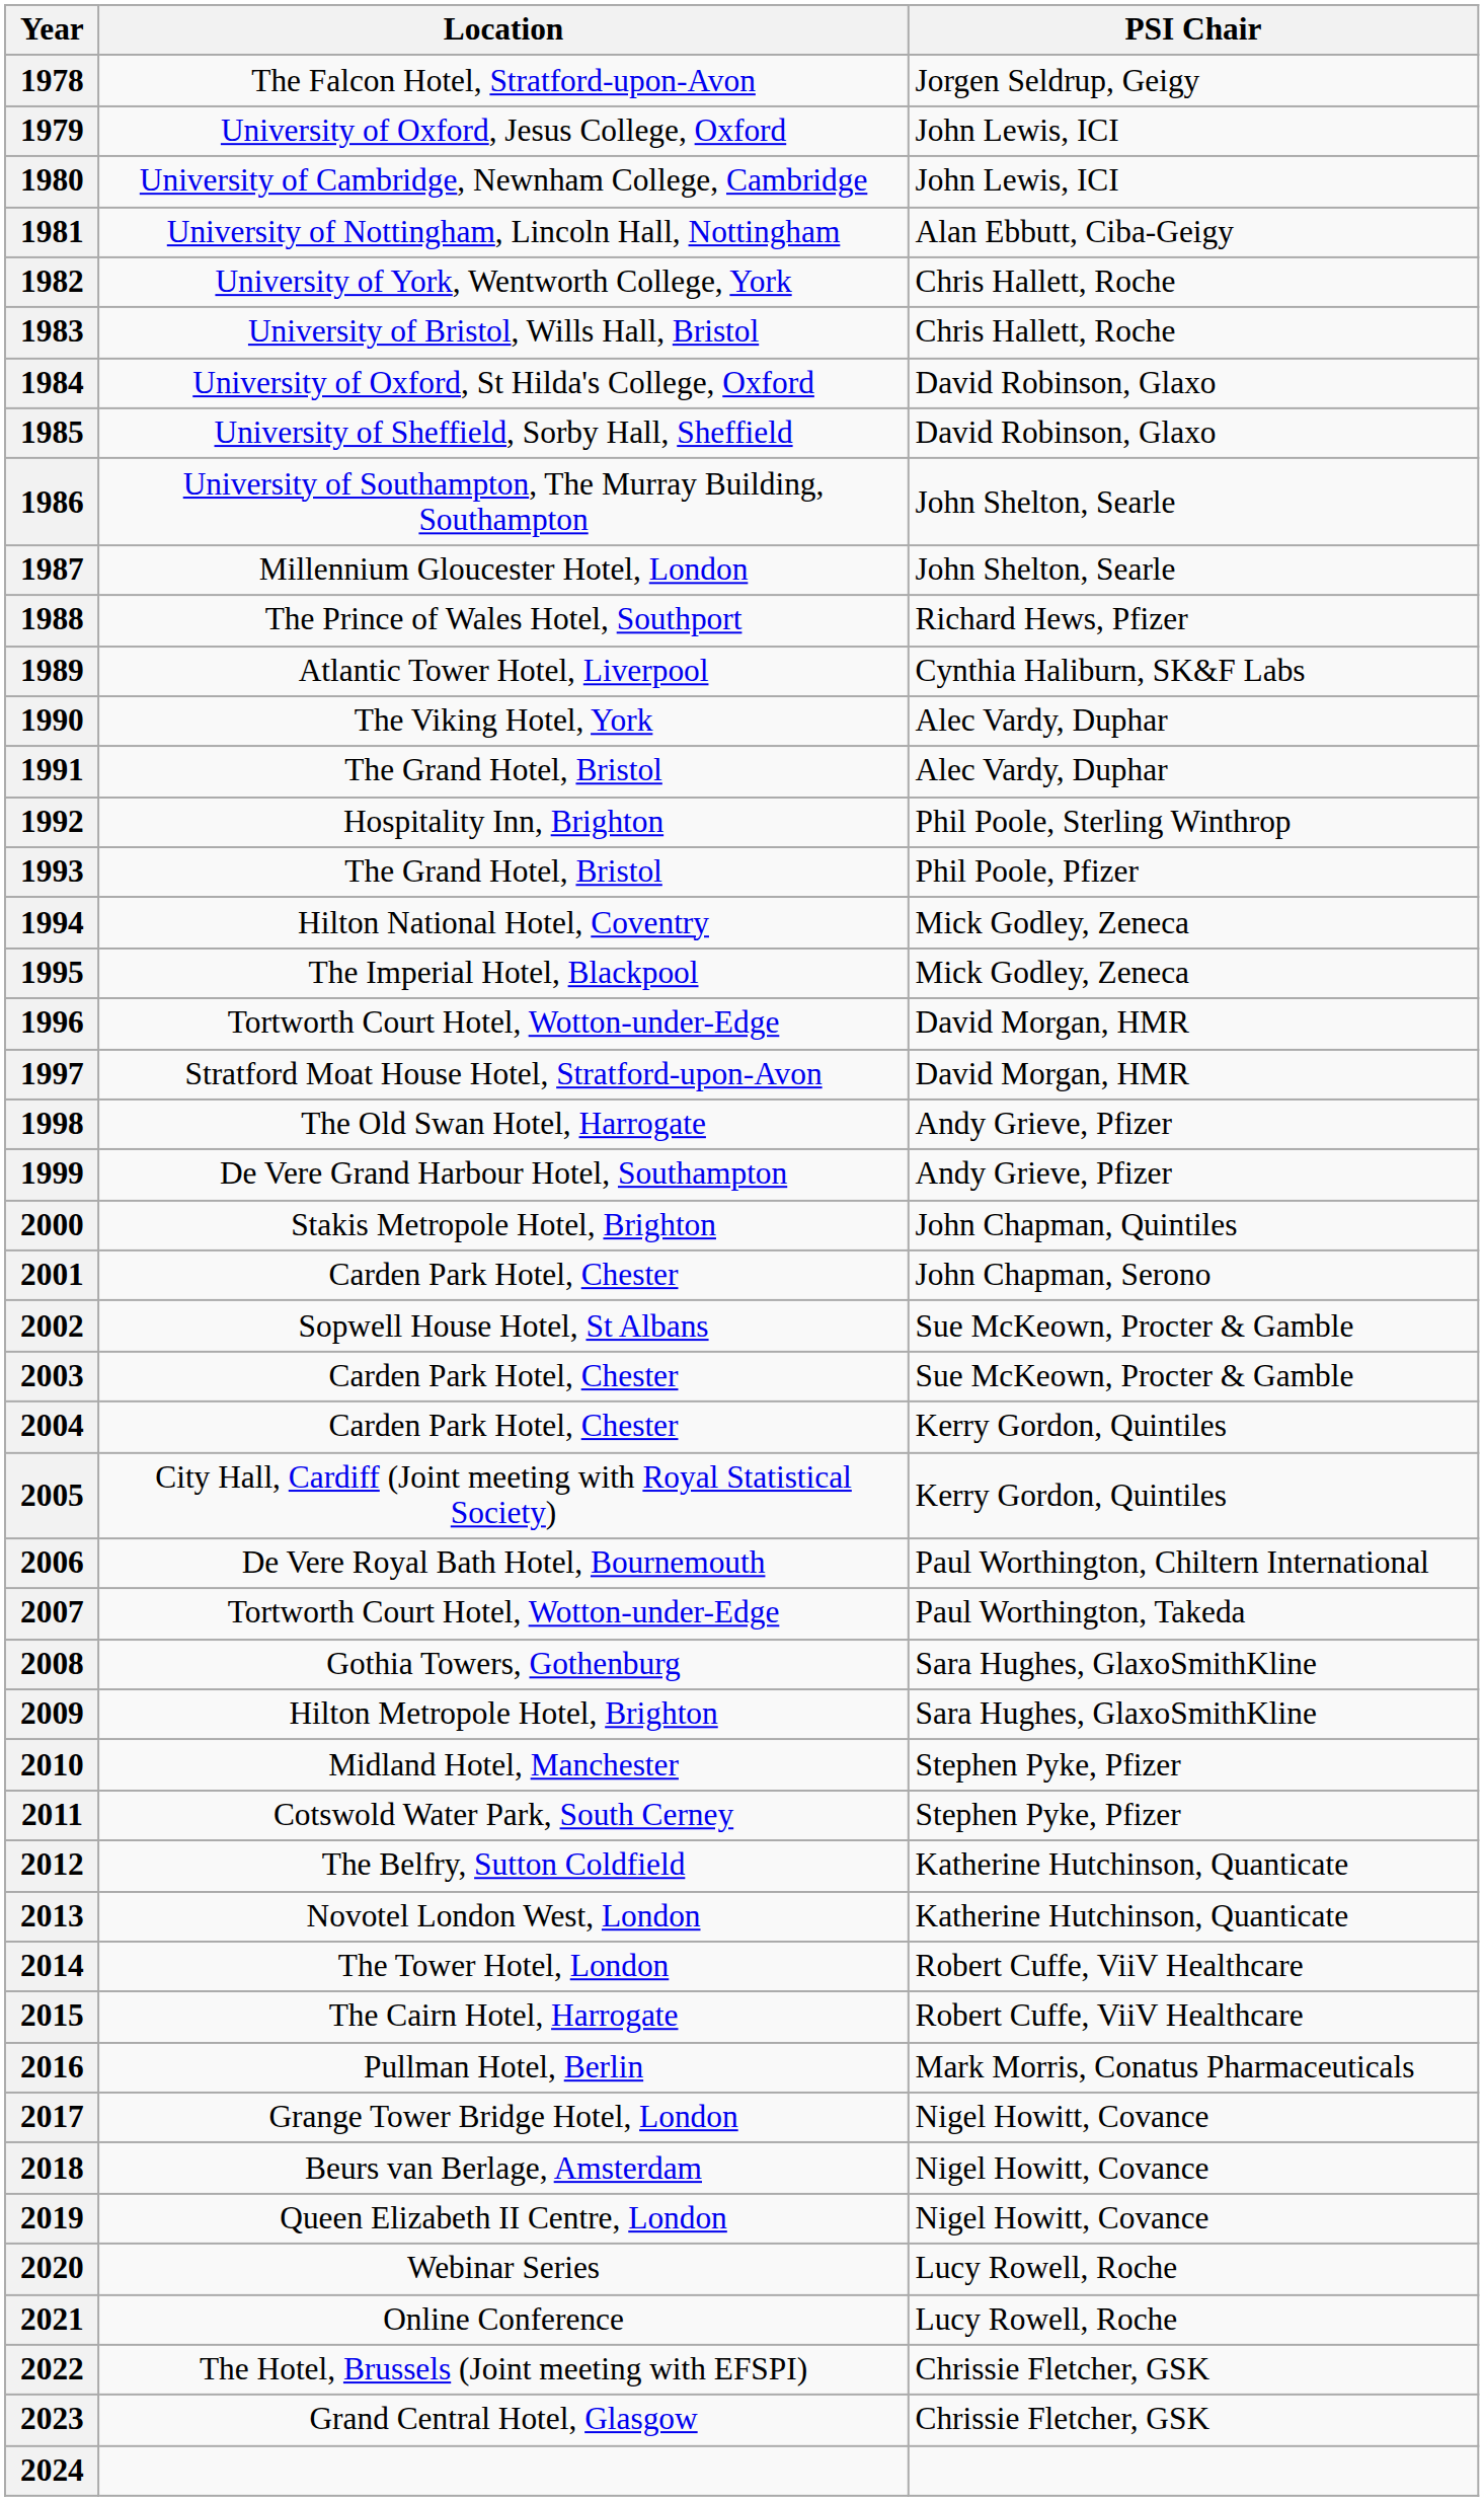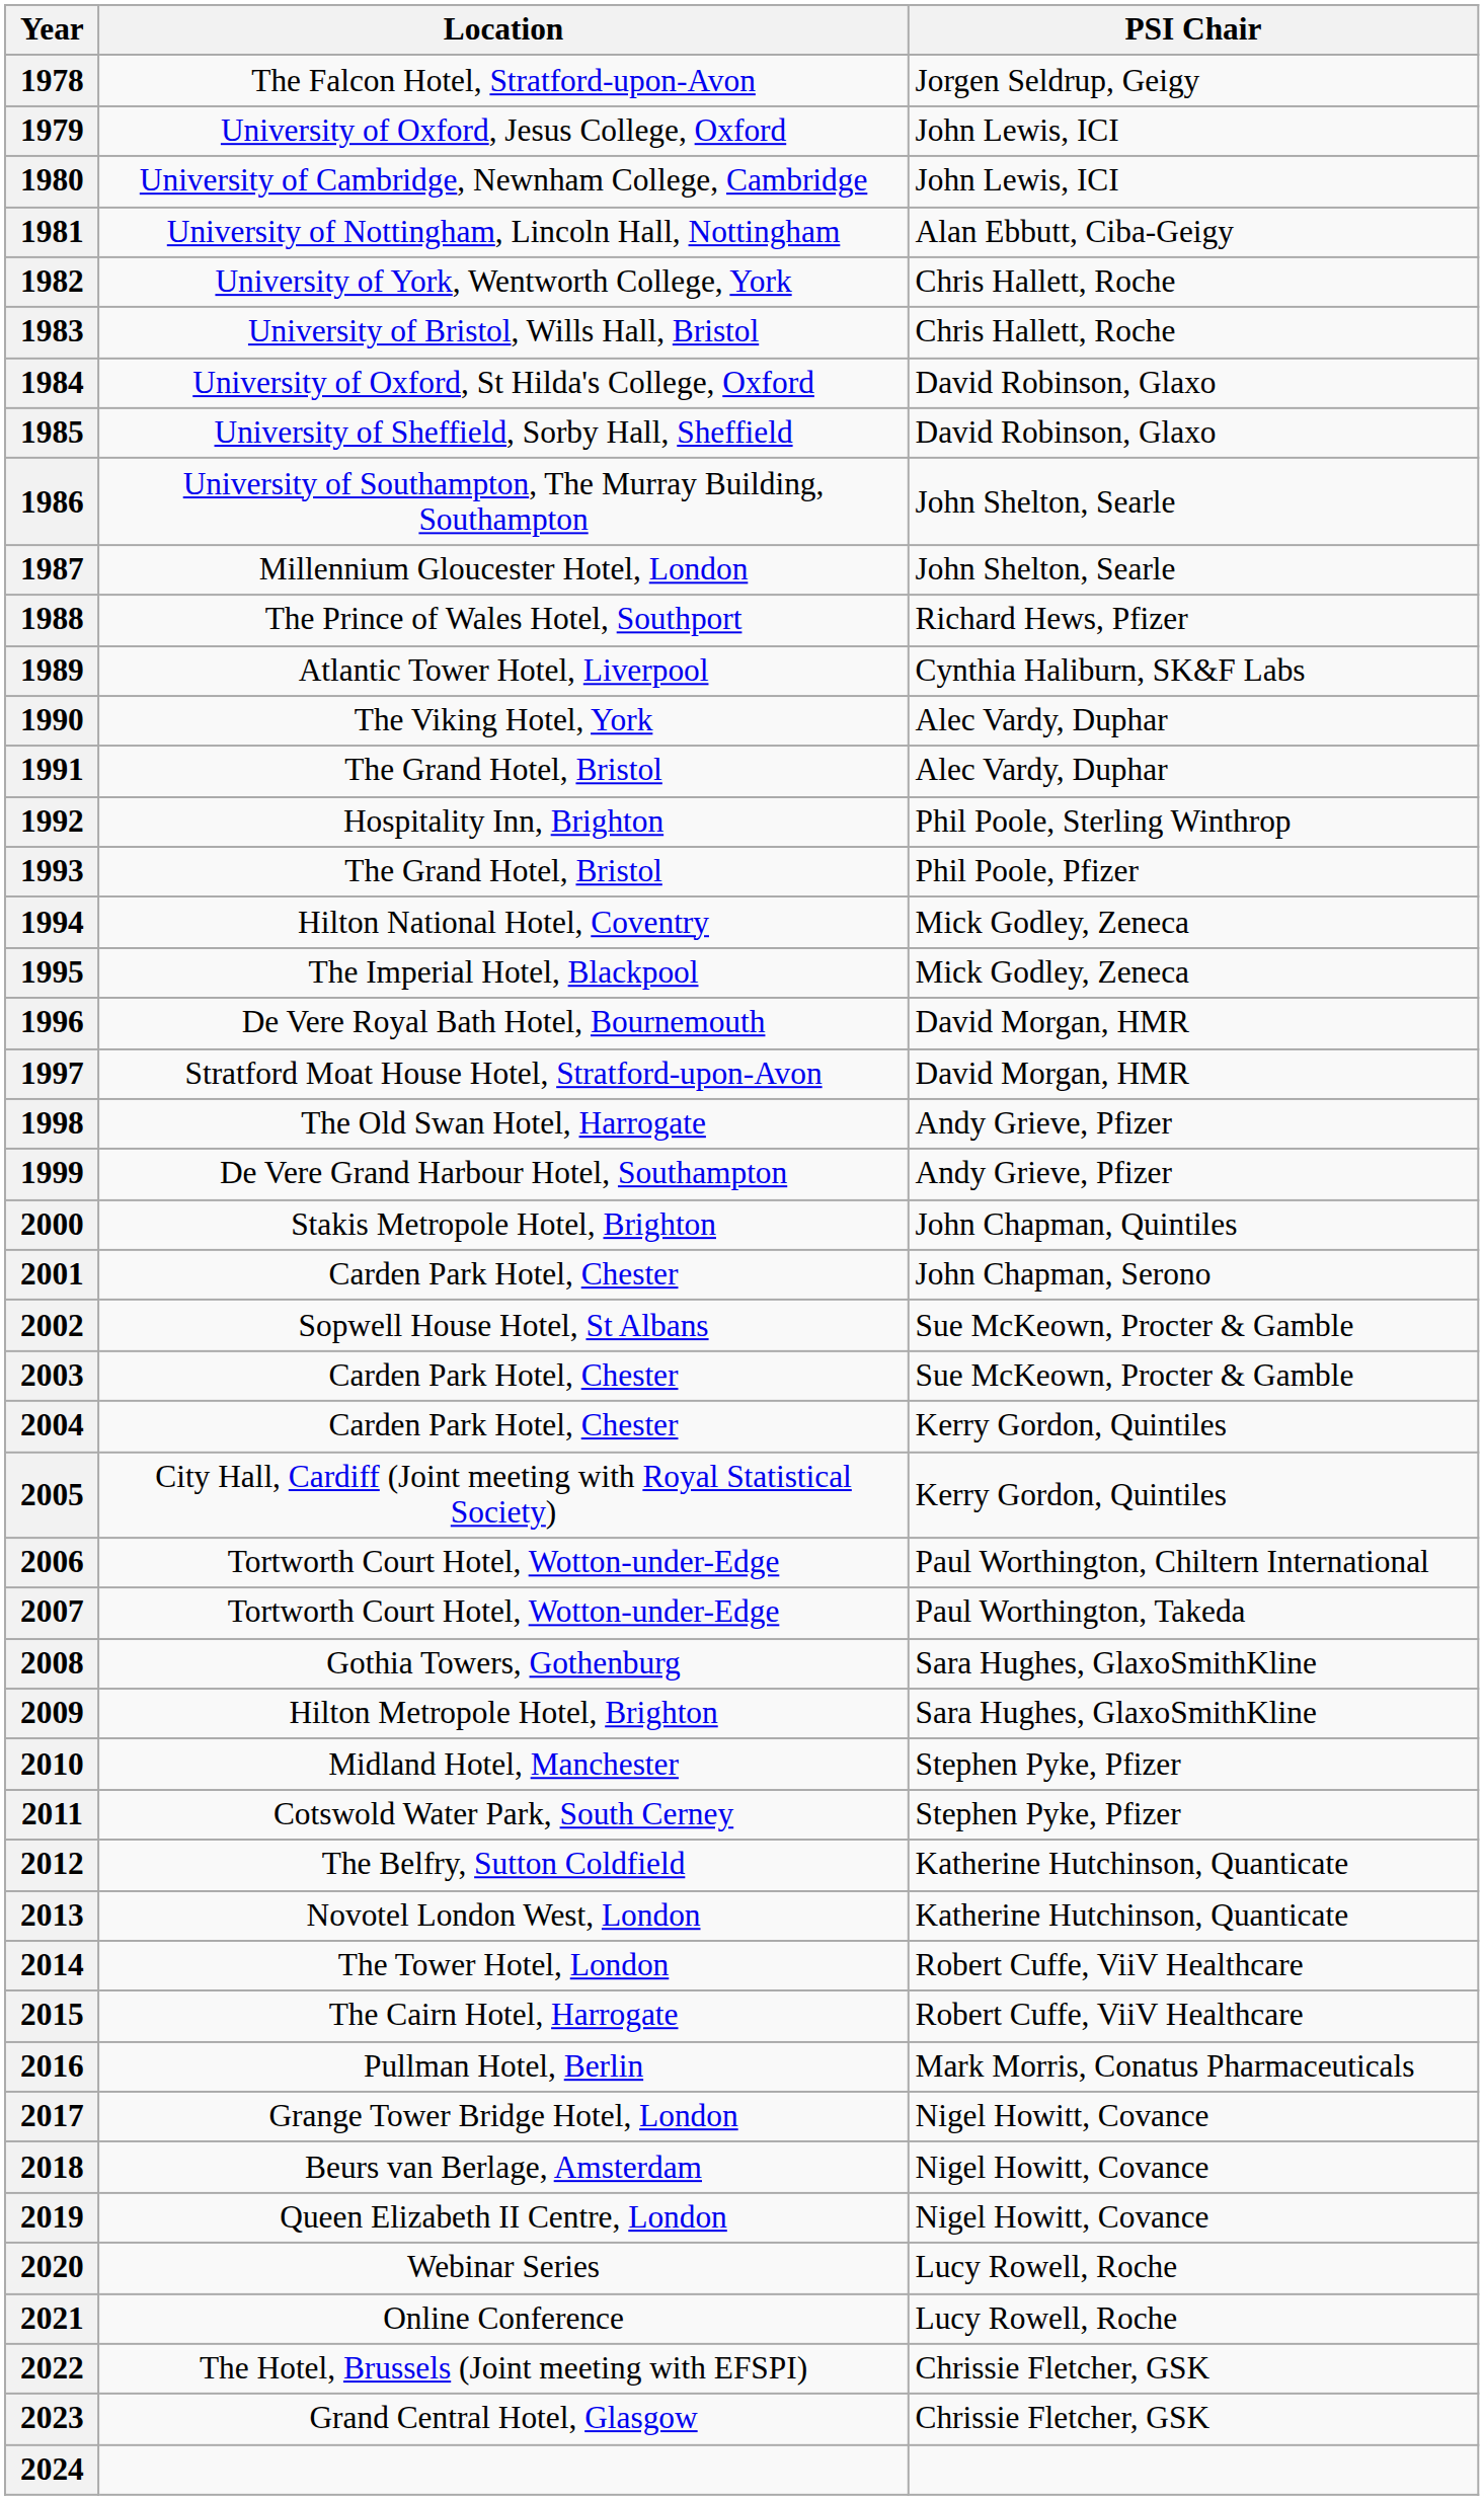1996 | Location: Tortworth Court Hotel, Wotton-under-Edge -> De Vere Royal Bath Hotel, Bournemouth
2006 | Location: De Vere Royal Bath Hotel, Bournemouth -> Tortworth Court Hotel, Wotton-under-Edge
